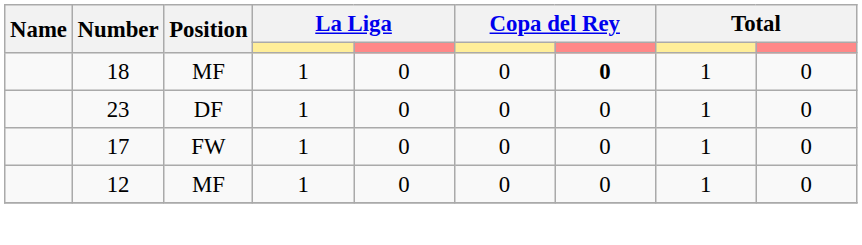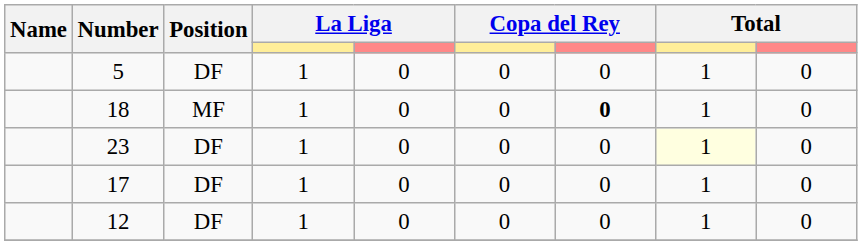+ row: 5 | DF | 1 | 0 | 0 | 0 | 1 | 0
23 | column 8: no background -> lightyellow background
17 | Position: FW -> DF
12 | Position: MF -> DF
